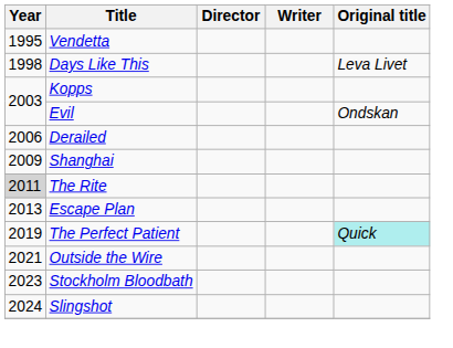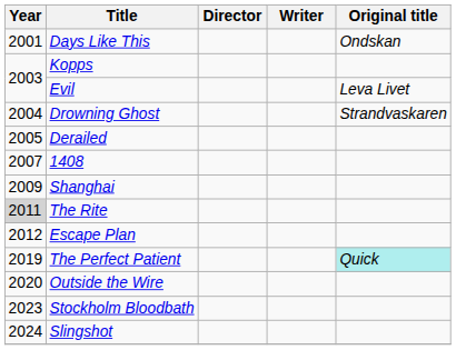- row: 1995 | Vendetta
Days Like This | Year: 1998 -> 2001
Days Like This | Original title: Leva Livet -> Ondskan
Evil | Original title: Ondskan -> Leva Livet
+ row: 2004 | Drowning Ghost | Strandvaskaren
Derailed | Year: 2006 -> 2005
+ row: 2007 | 1408
Escape Plan | Year: 2013 -> 2012
Outside the Wire | Year: 2021 -> 2020
